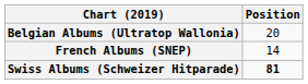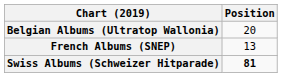French Albums (SNEP) | Position: 14 -> 13
